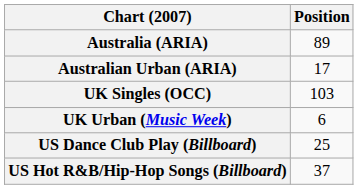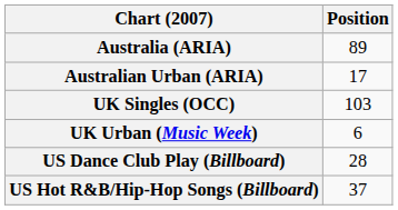US Dance Club Play (Billboard) | Position: 25 -> 28
